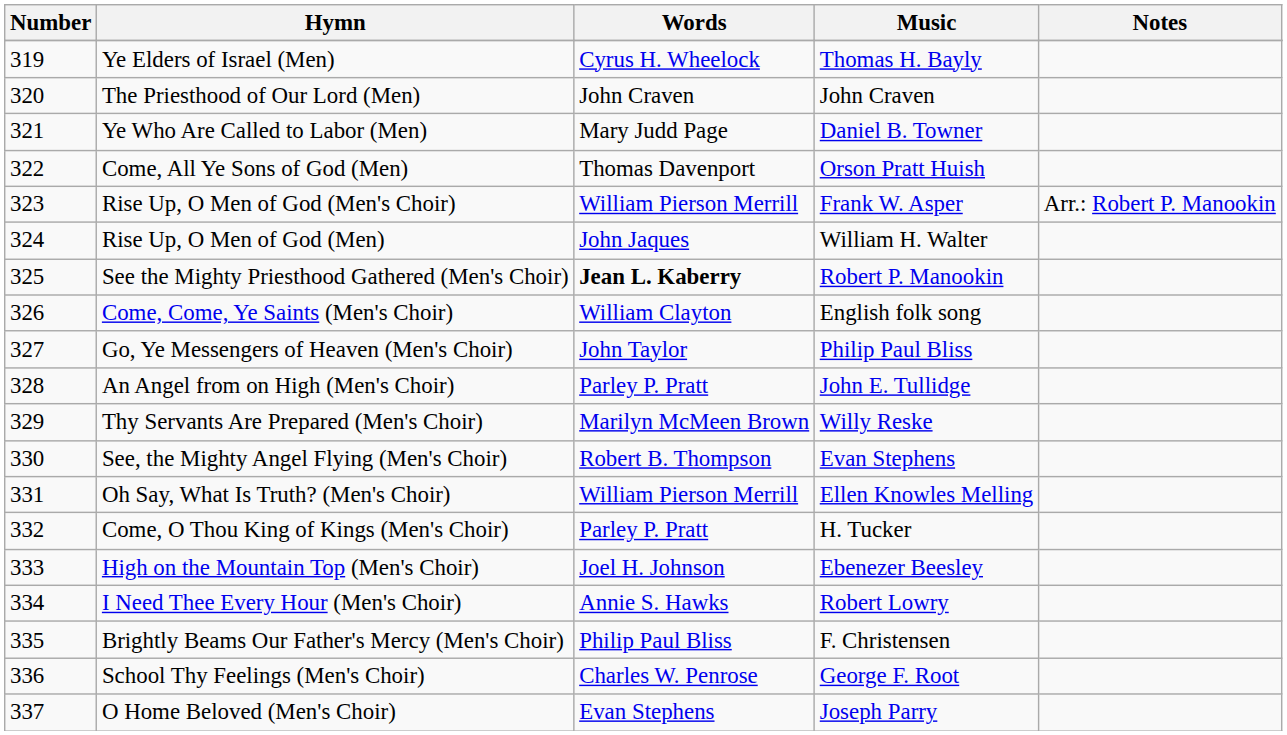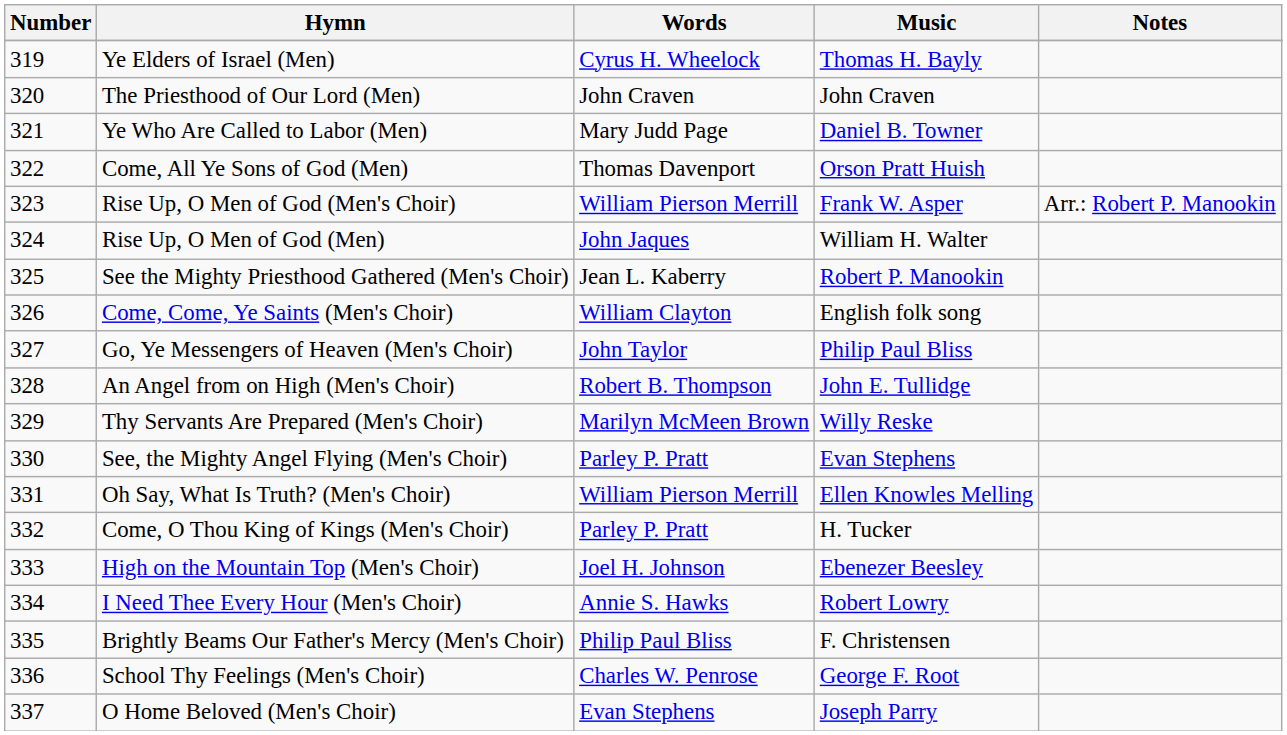See the Mighty Priesthood Gathered (Men's Choir) | Words: bold -> normal
An Angel from on High (Men's Choir) | Words: Parley P. Pratt -> Robert B. Thompson
See, the Mighty Angel Flying (Men's Choir) | Words: Robert B. Thompson -> Parley P. Pratt
